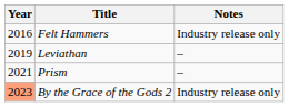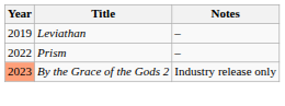- row: 2016 | Felt Hammers | Industry release only
Prism | Year: 2021 -> 2022
